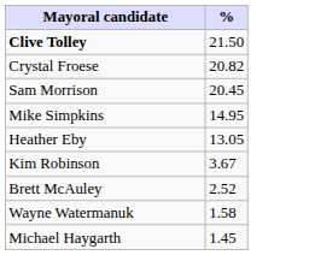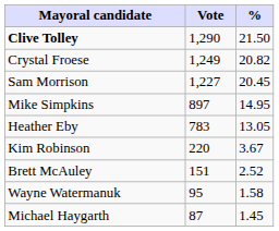+ column: Vote | 1,290 | 1,249 | 1,227 | 897 | 783 | 220 | 151 | 95 | 87
